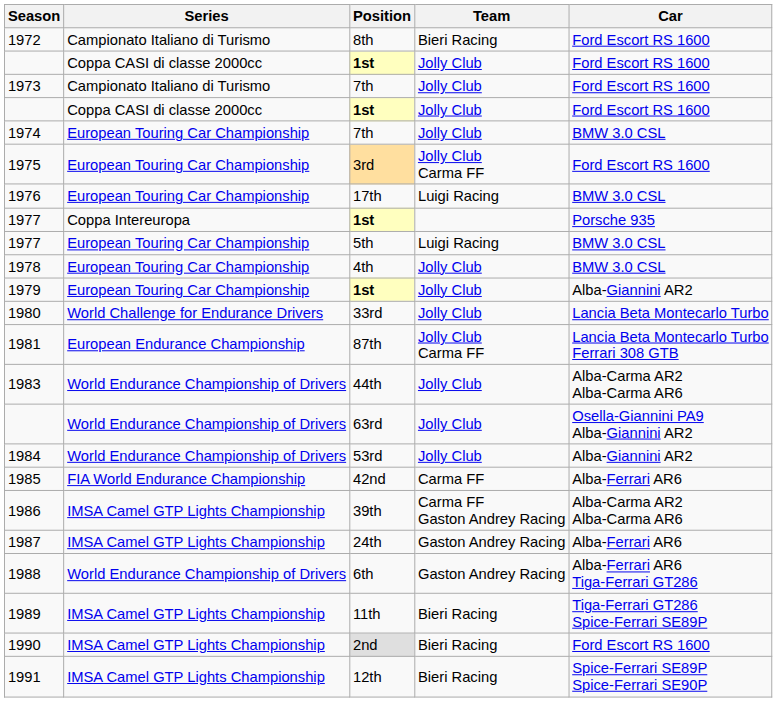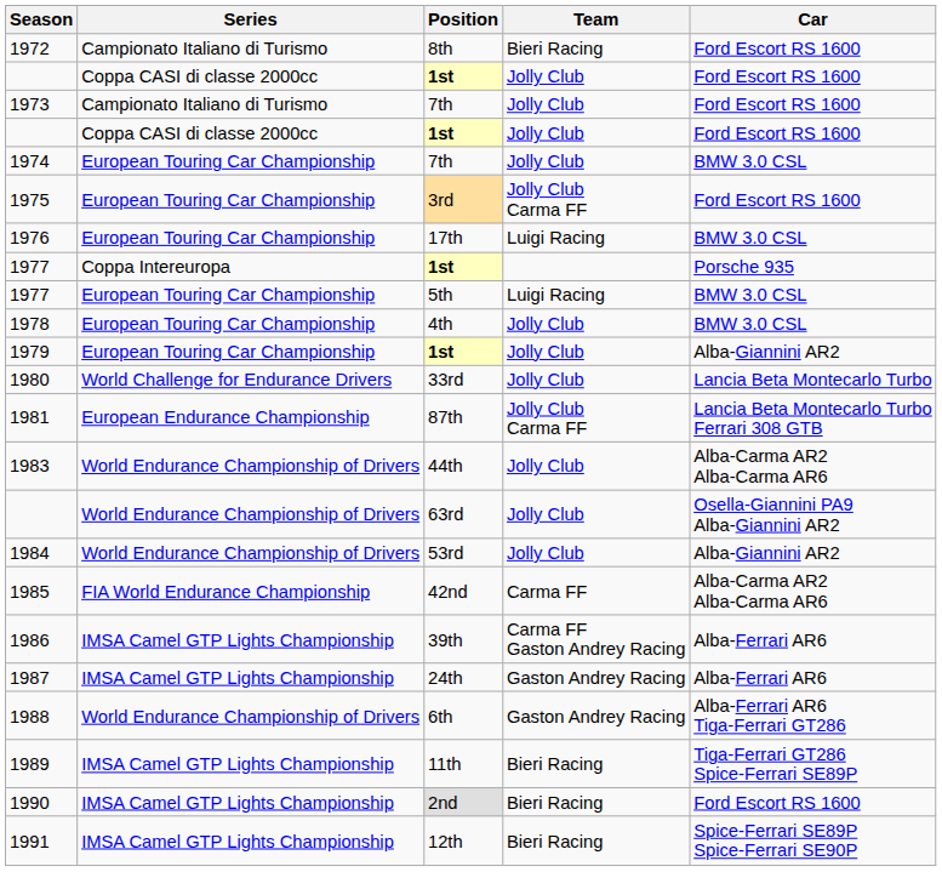1985 | Car: Alba-Ferrari AR6 -> Alba-Carma AR2 Alba-Carma AR6
1986 | Car: Alba-Carma AR2 Alba-Carma AR6 -> Alba-Ferrari AR6
